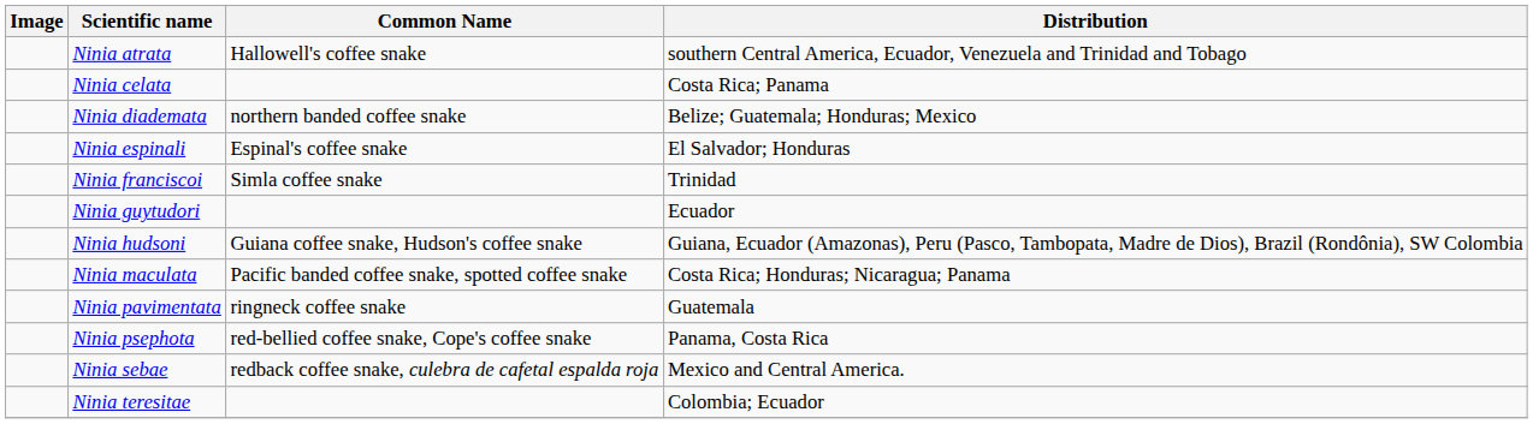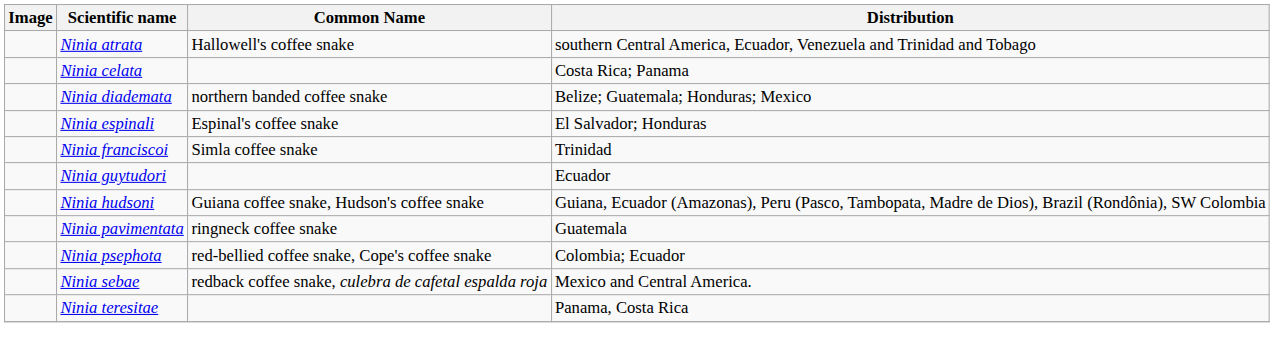- row: Ninia maculata | Pacific banded coffee snake, spotted coffee snake | Costa Rica; Honduras; Nicaragua; Panama
Ninia psephota | Distribution: Panama, Costa Rica -> Colombia; Ecuador
Ninia teresitae | Distribution: Colombia; Ecuador -> Panama, Costa Rica
